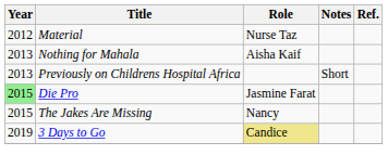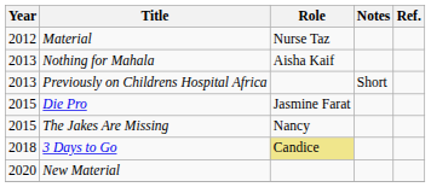Die Pro | Year: lightgreen background -> no background
3 Days to Go | Year: 2019 -> 2018
+ row: 2020 | New Material
